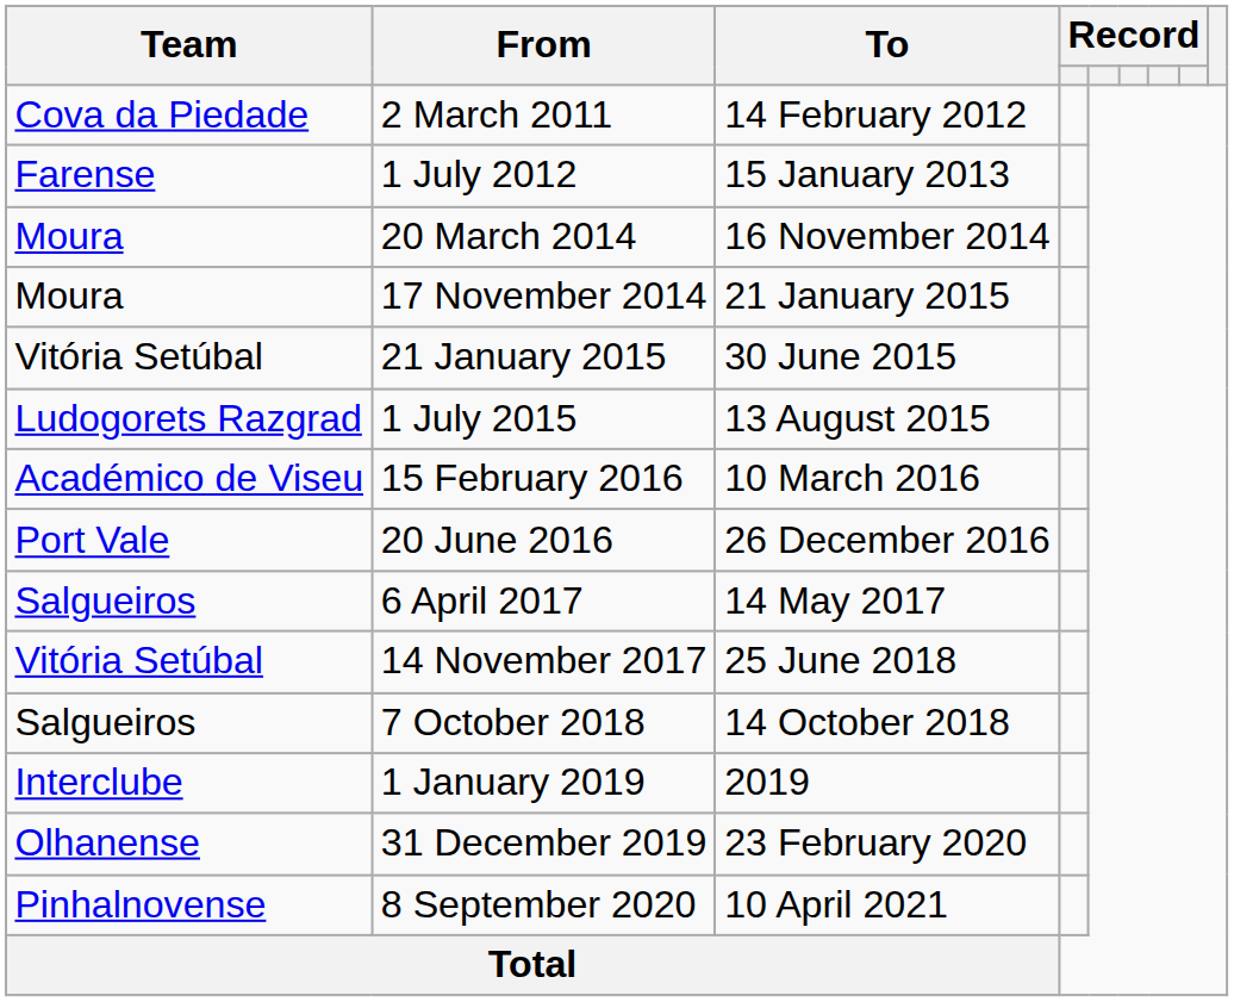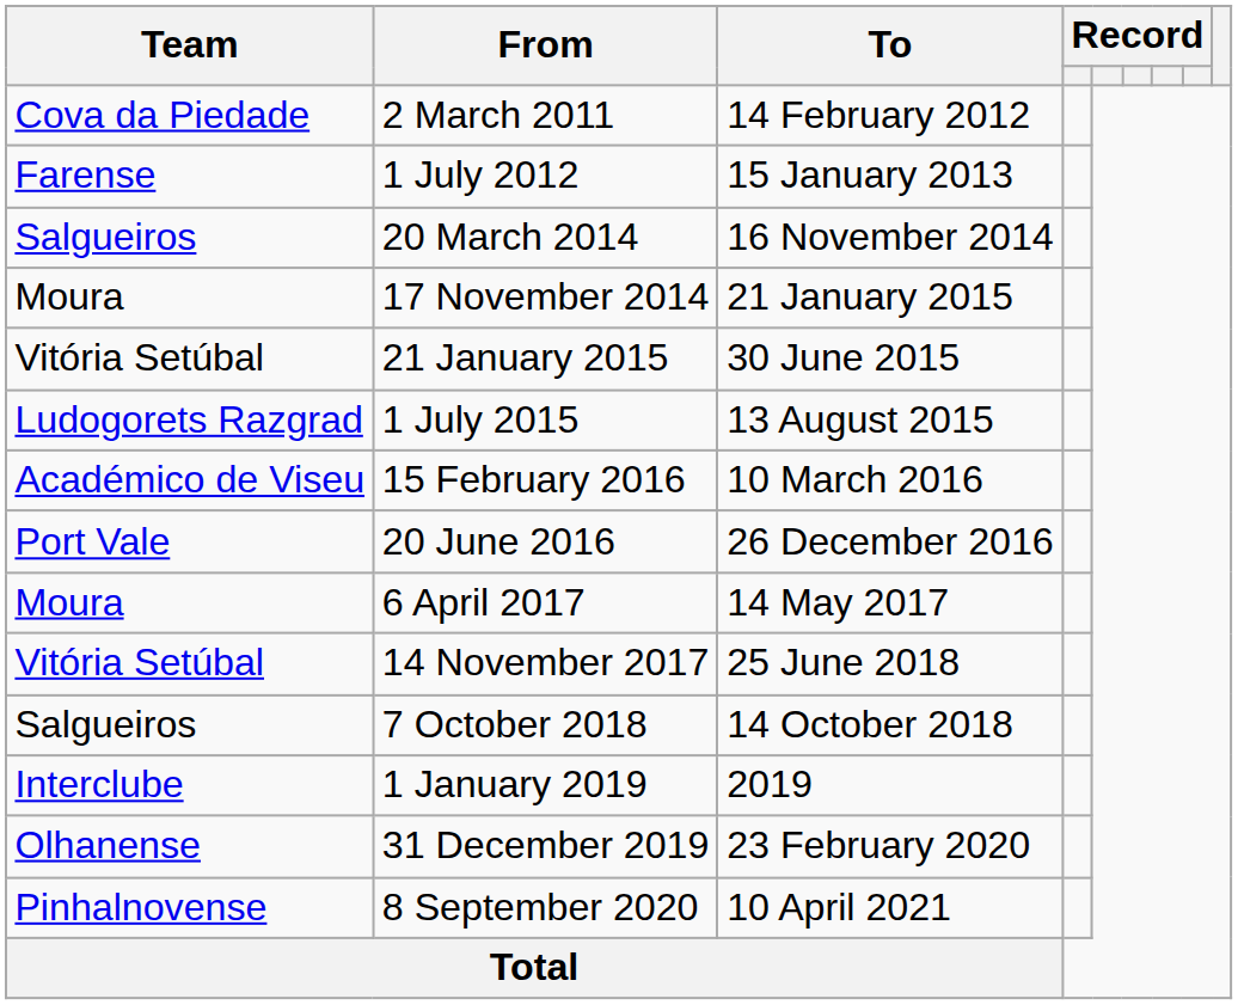20 March 2014 | Team: Moura -> Salgueiros
6 April 2017 | Team: Salgueiros -> Moura
